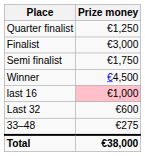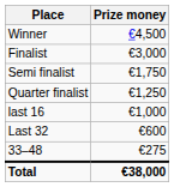rows swapped: Winner <-> Quarter finalist
last 16 | Prize money: pink background -> no background
